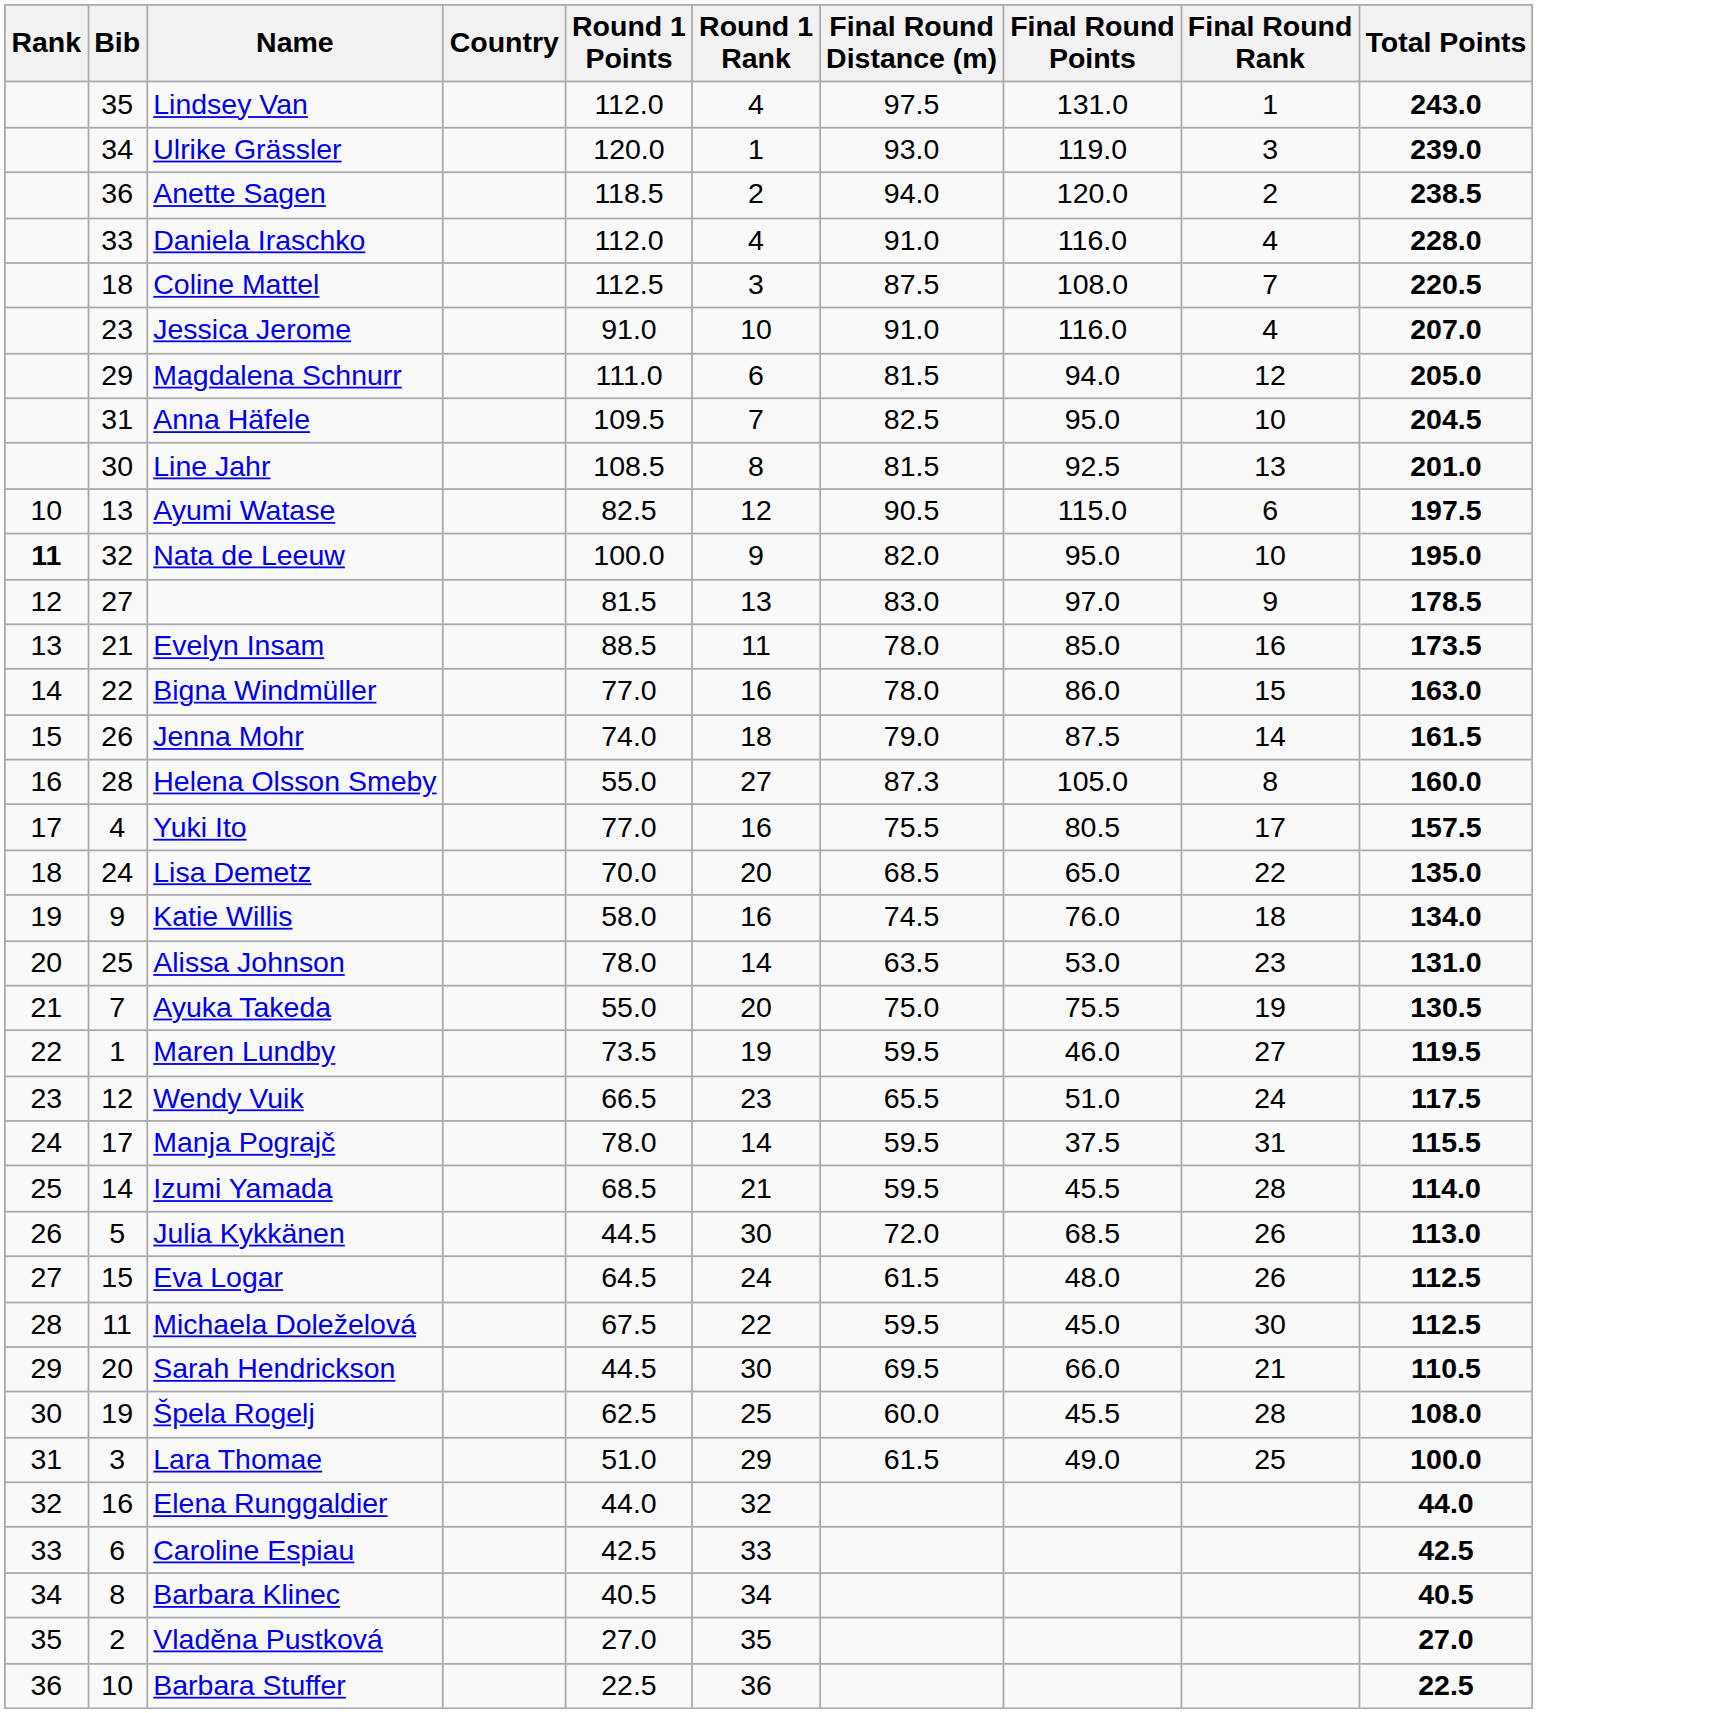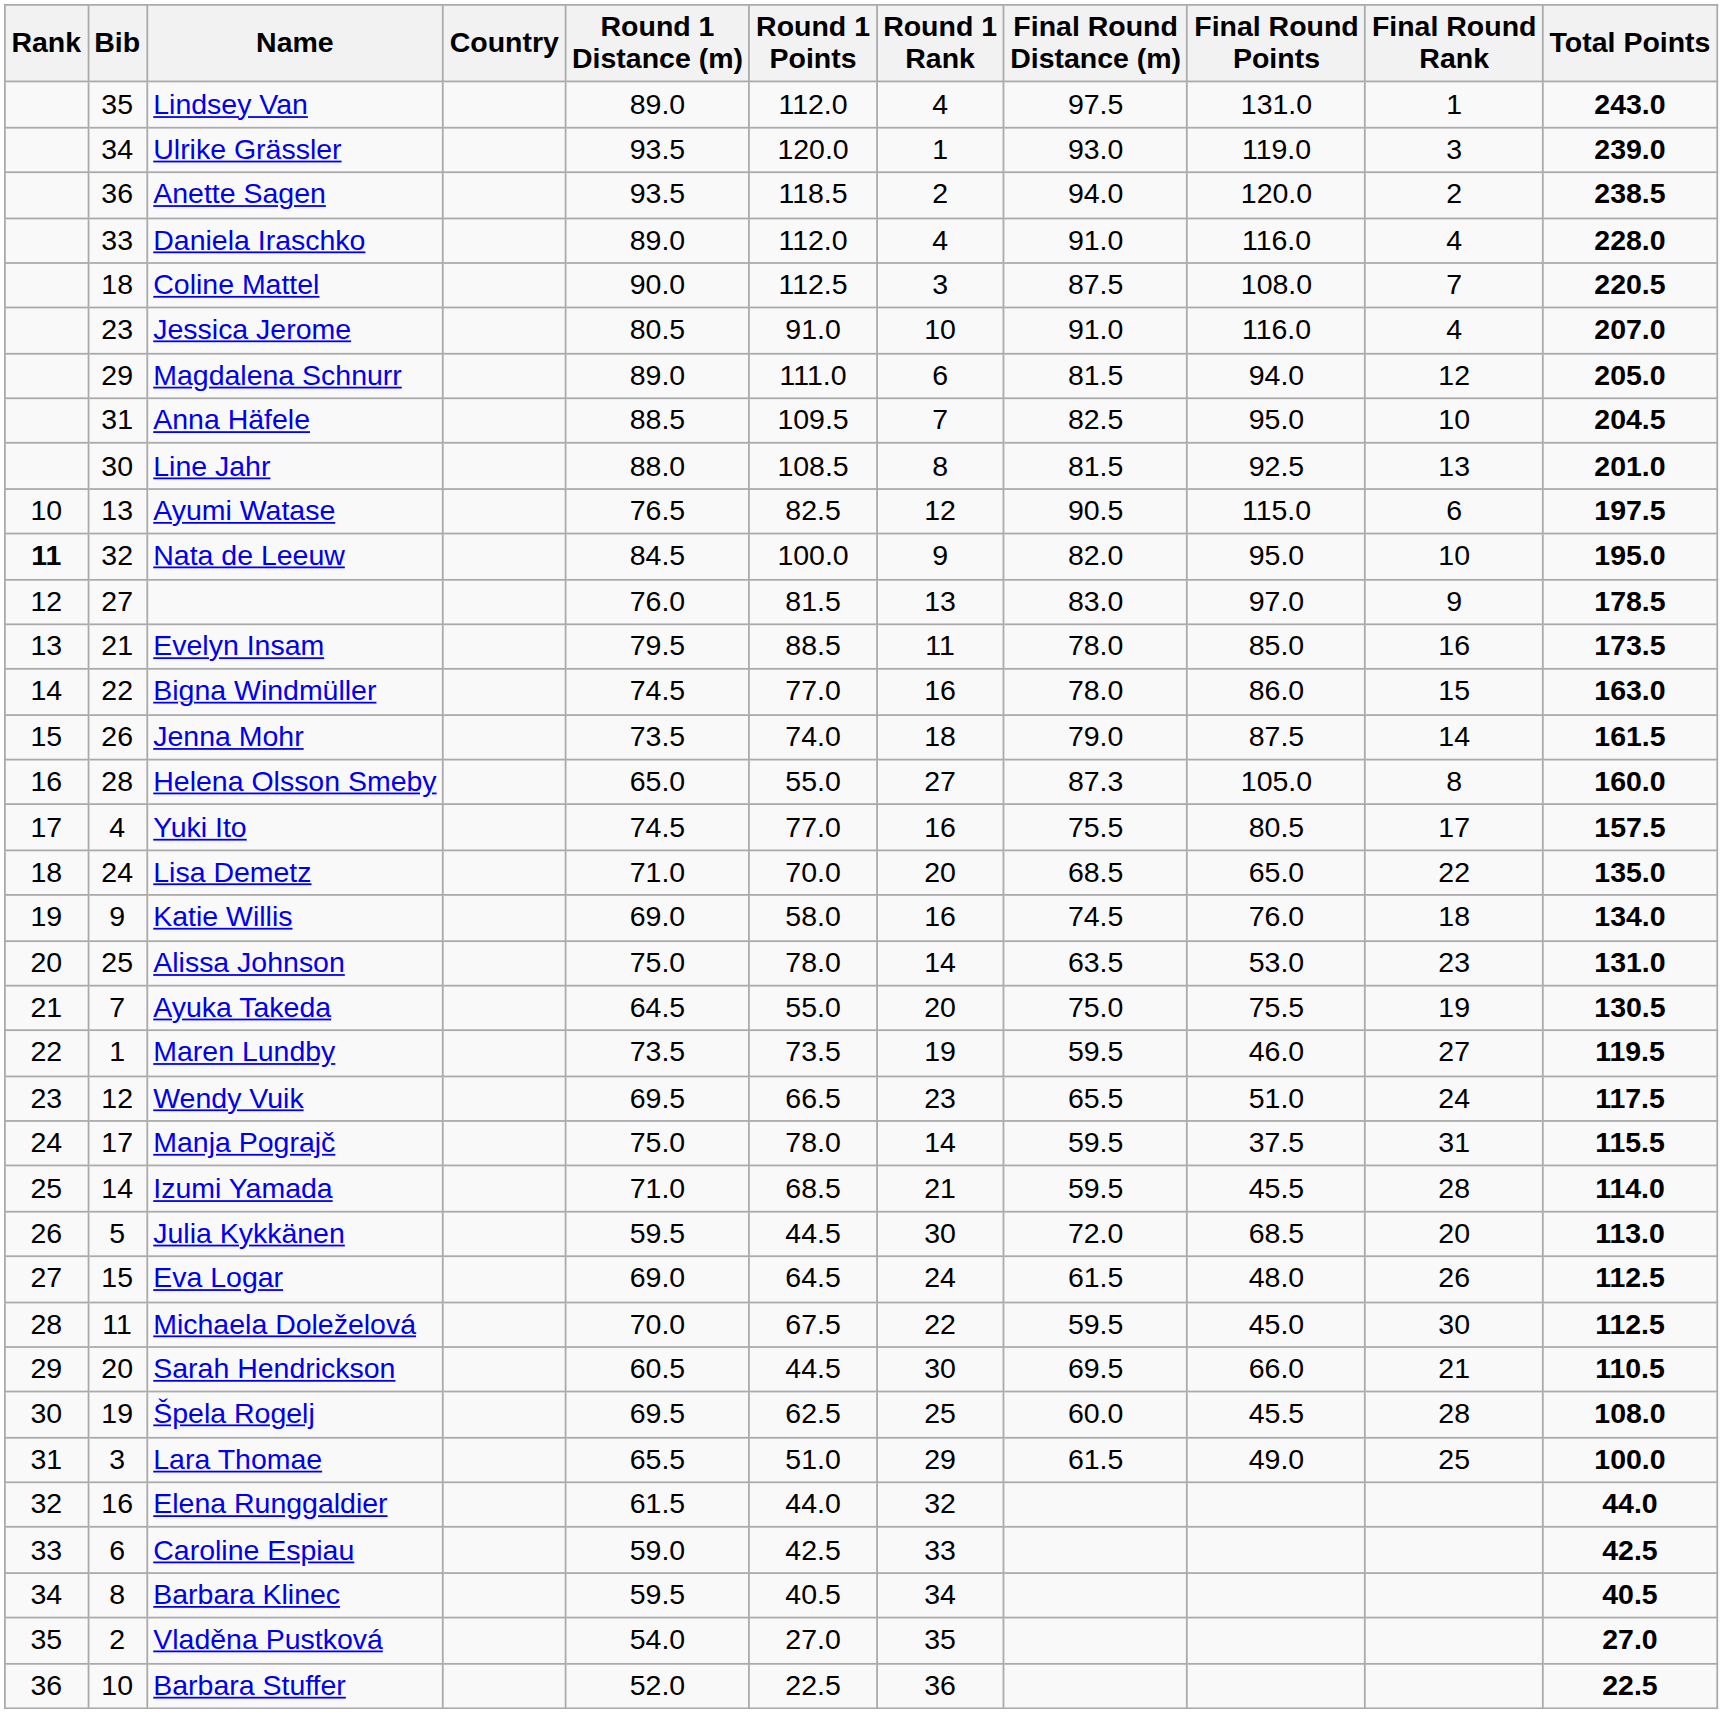+ column: Round 1 Distance (m) | 89.0 | 93.5 | 93.5 | 89.0 | 90.0 | 80.5 | 89.0 | 88.5 | 88.0 | 76.5 | 84.5 | 76.0 | 79.5 | 74.5 | 73.5 | 65.0 | 74.5 | 71.0 | 69.0 | 75.0 | 64.5 | 73.5 | 69.5 | 75.0 | 71.0 | 59.5 | 69.0 | 70.0 | 60.5 | 69.5 | 65.5 | 61.5 | 59.0 | 59.5 | 54.0 | 52.0
Julia Kykkänen | Final Round Rank: 26 -> 20
